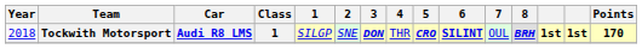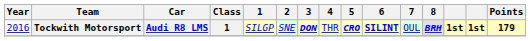Tockwith Motorsport | Year: 2018 -> 2016
Tockwith Motorsport | Points: 170 -> 179
